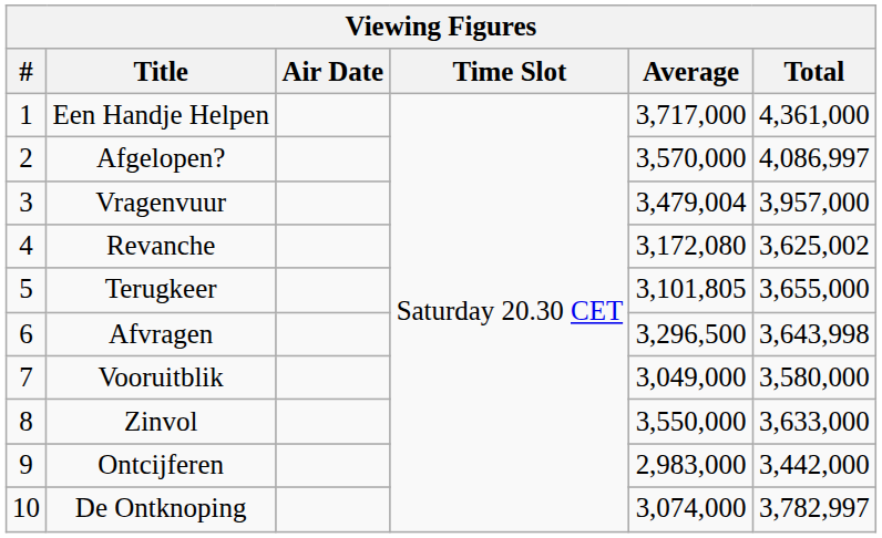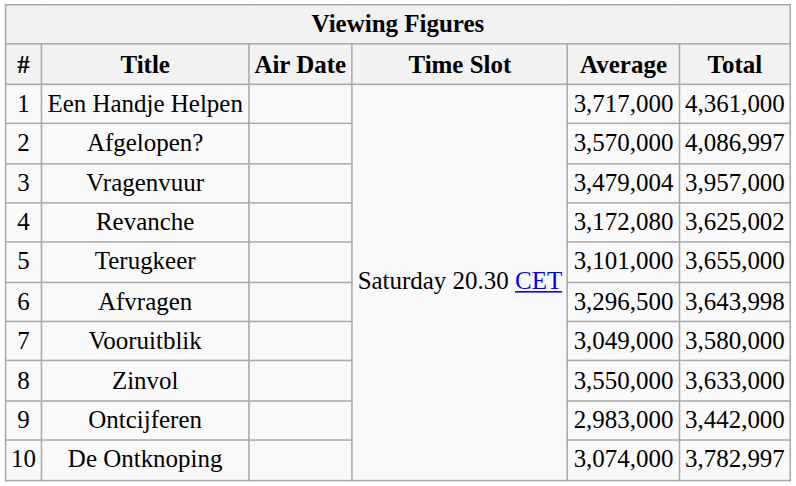Terugkeer | Average: 3,101,805 -> 3,101,000
